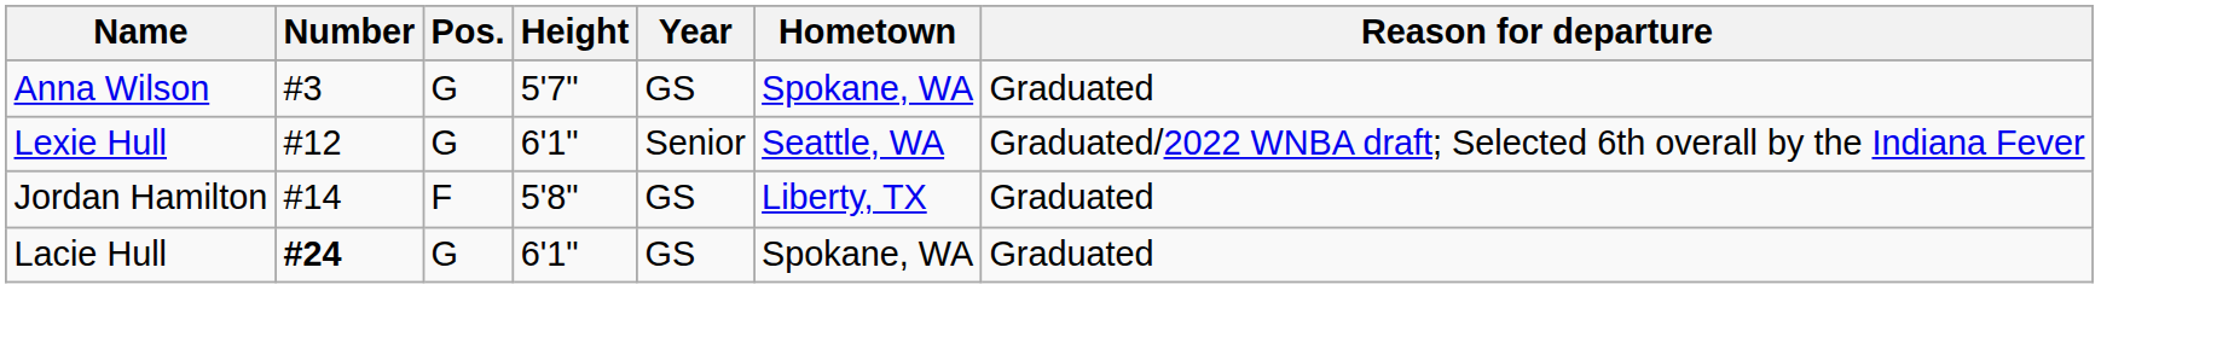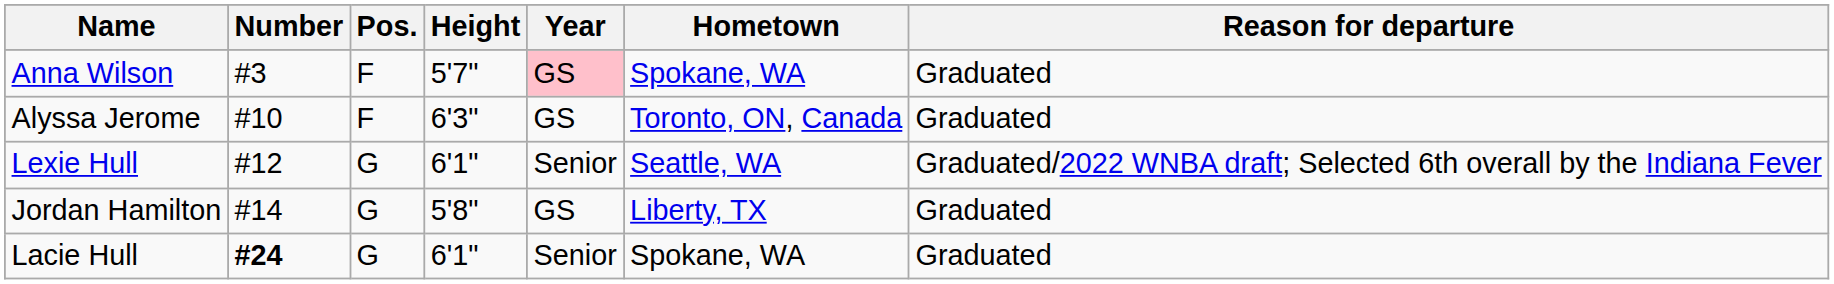Anna Wilson | Pos.: G -> F
Anna Wilson | Year: no background -> pink background
+ row: Alyssa Jerome | #10 | F | 6'3" | GS | Toronto, ON, Canada | Graduated
Jordan Hamilton | Pos.: F -> G
Lacie Hull | Year: GS -> Senior
